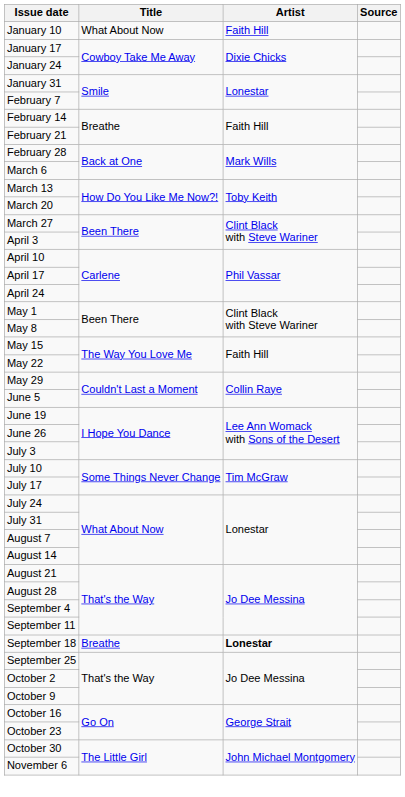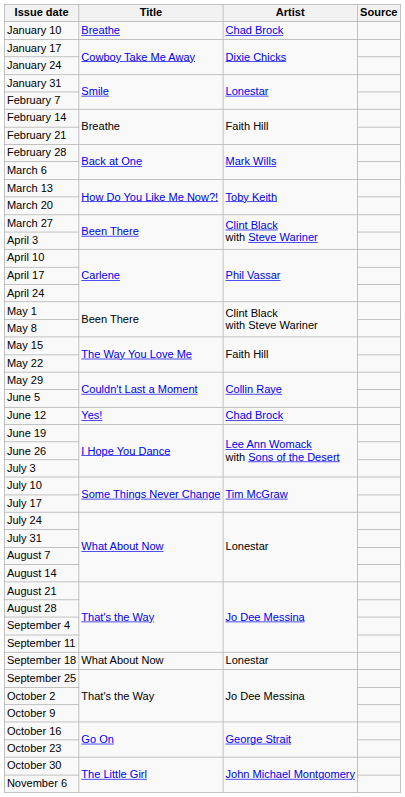January 10 | Title: What About Now -> Breathe
January 10 | Artist: Faith Hill -> Chad Brock
+ row: June 12 | Yes! | Chad Brock
September 18 | Title: Breathe -> What About Now
September 18 | Artist: bold -> normal
